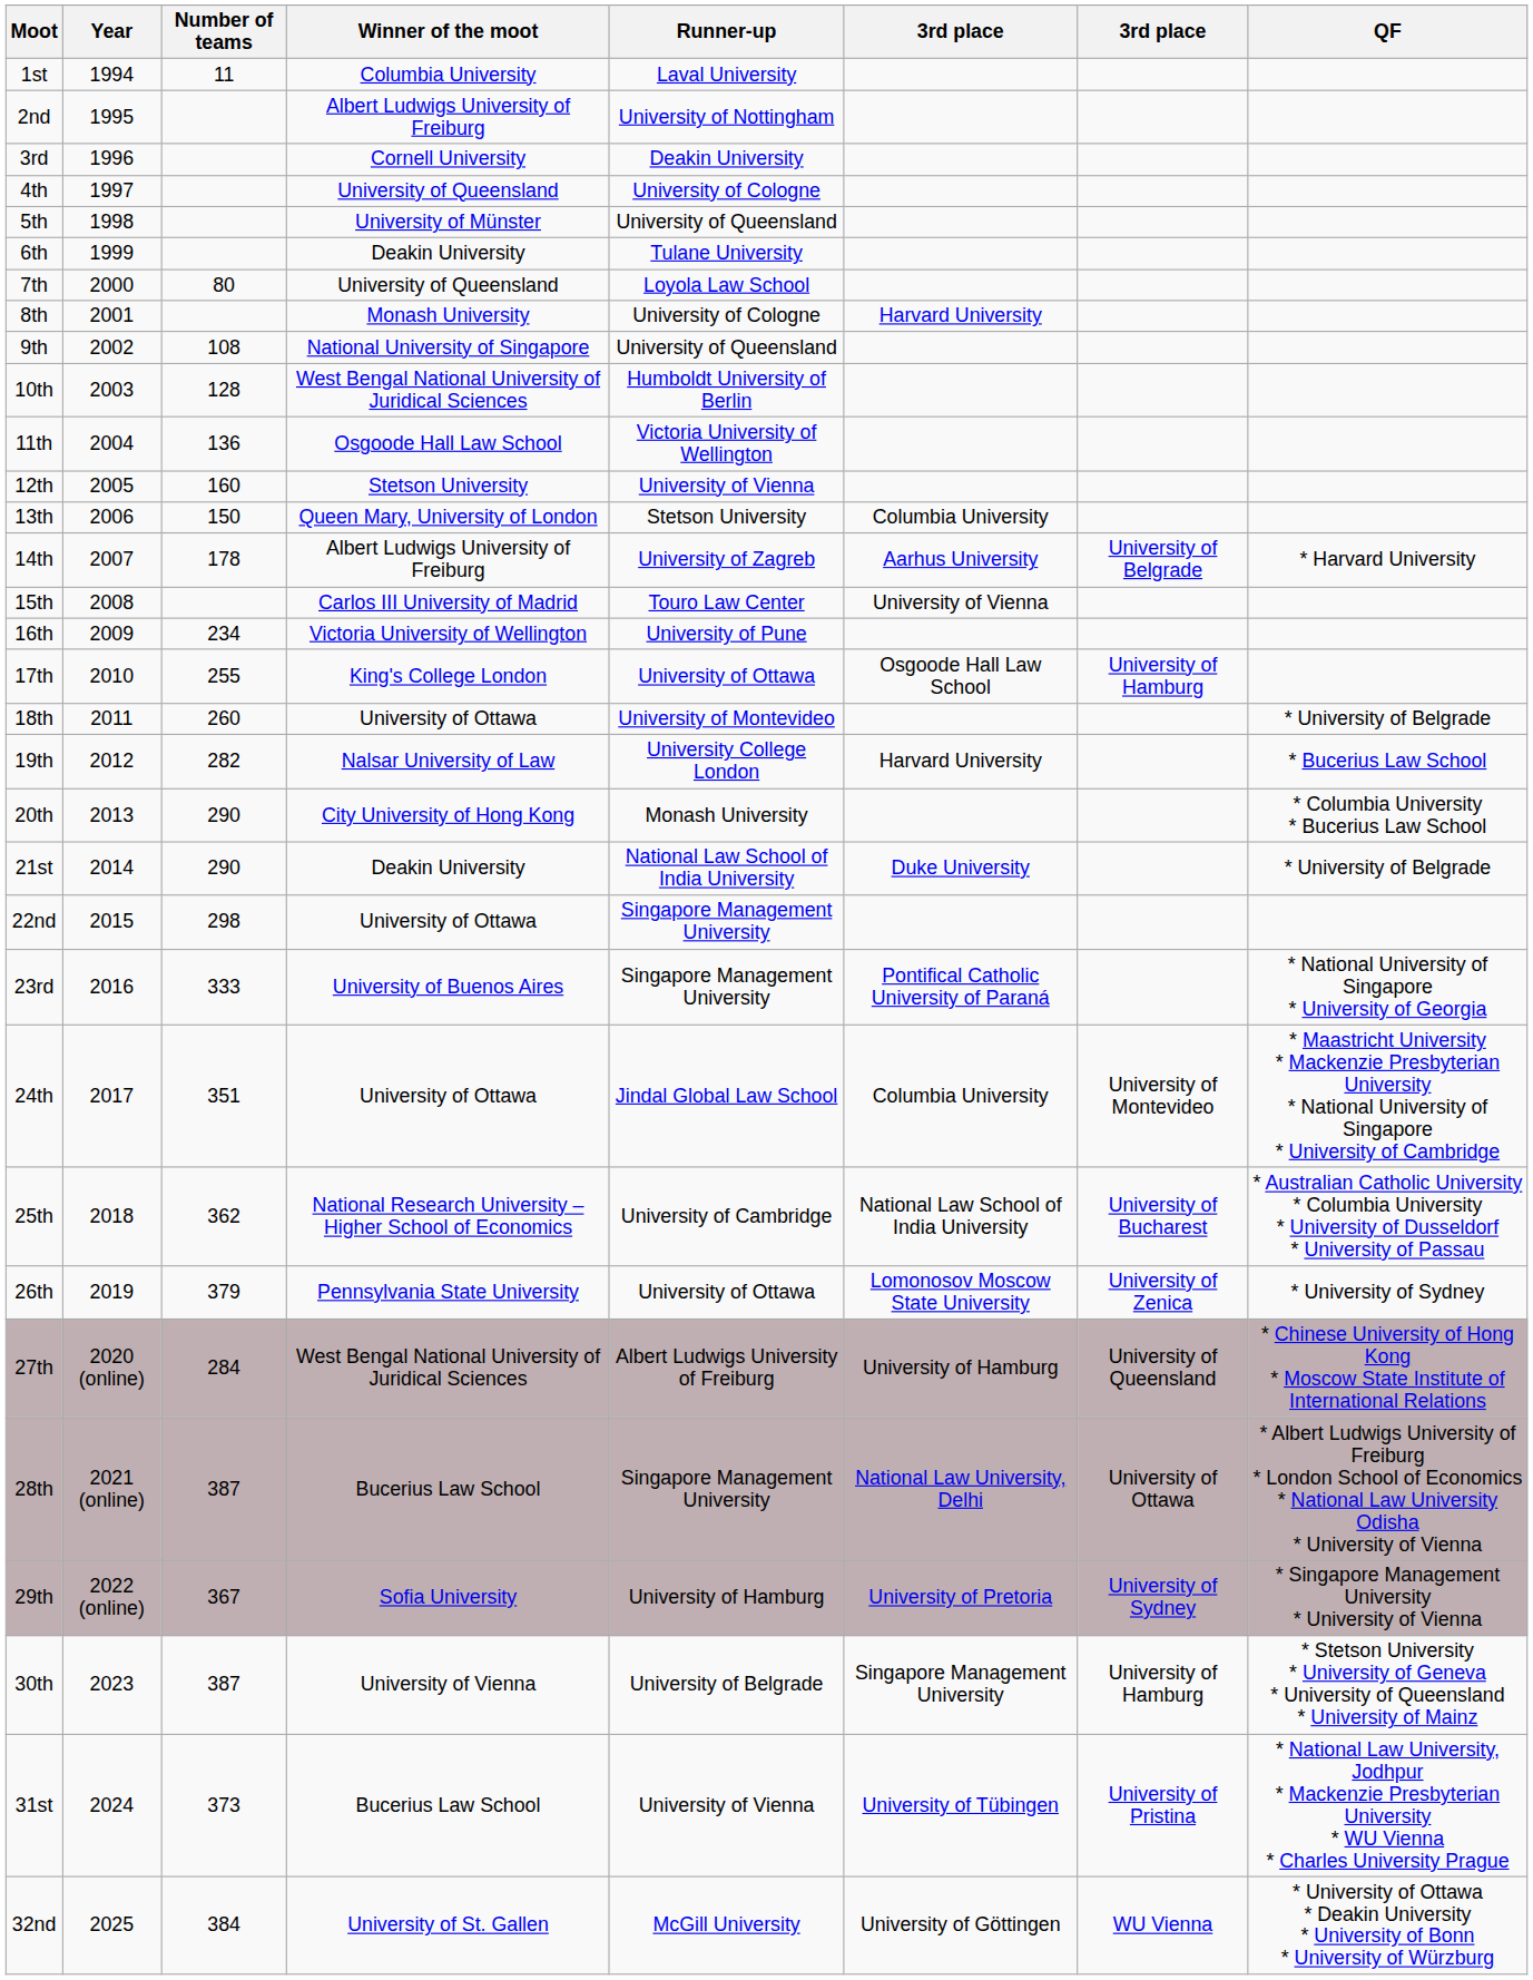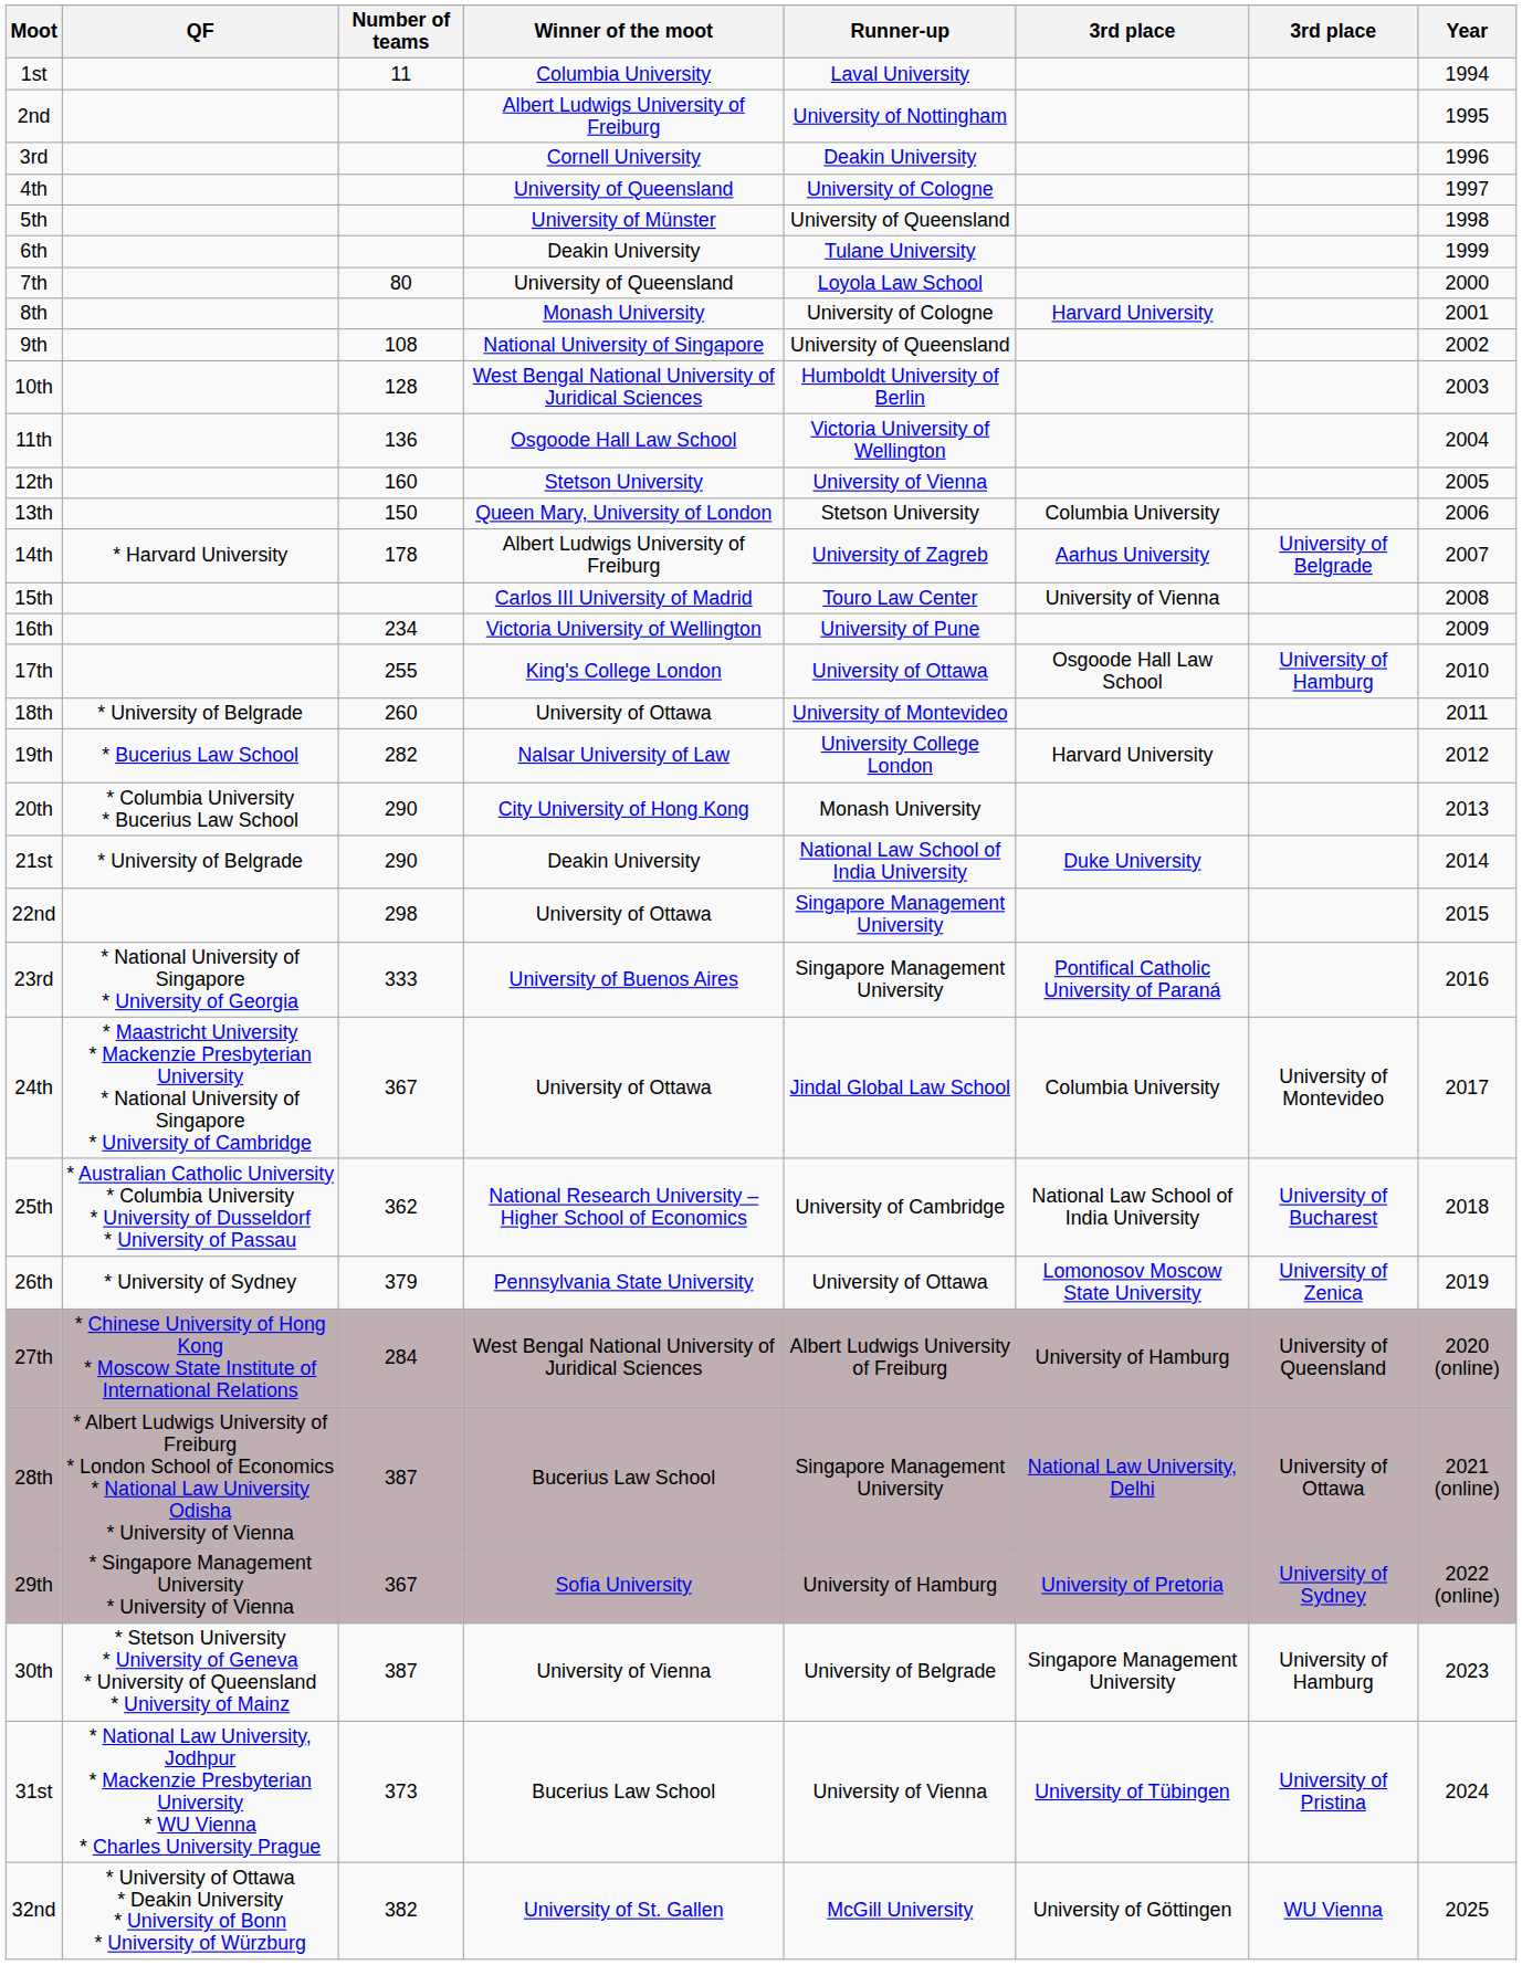columns swapped: Year <-> QF
24th | Number of teams: 351 -> 367
32nd | Number of teams: 384 -> 382
